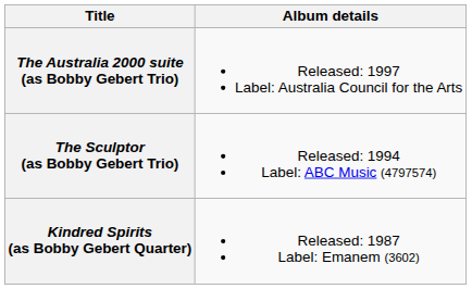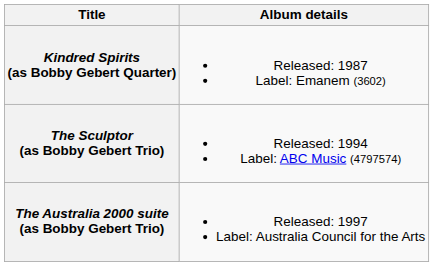rows swapped: Kindred Spirits (as Bobby Gebert Quarter) <-> The Australia 2000 suite (as Bobby Gebert Trio)
